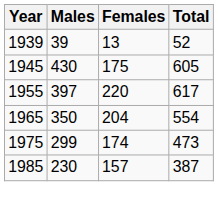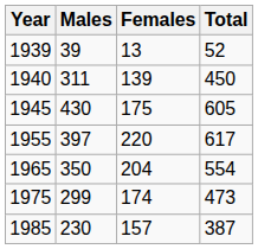+ row: 1940 | 311 | 139 | 450
